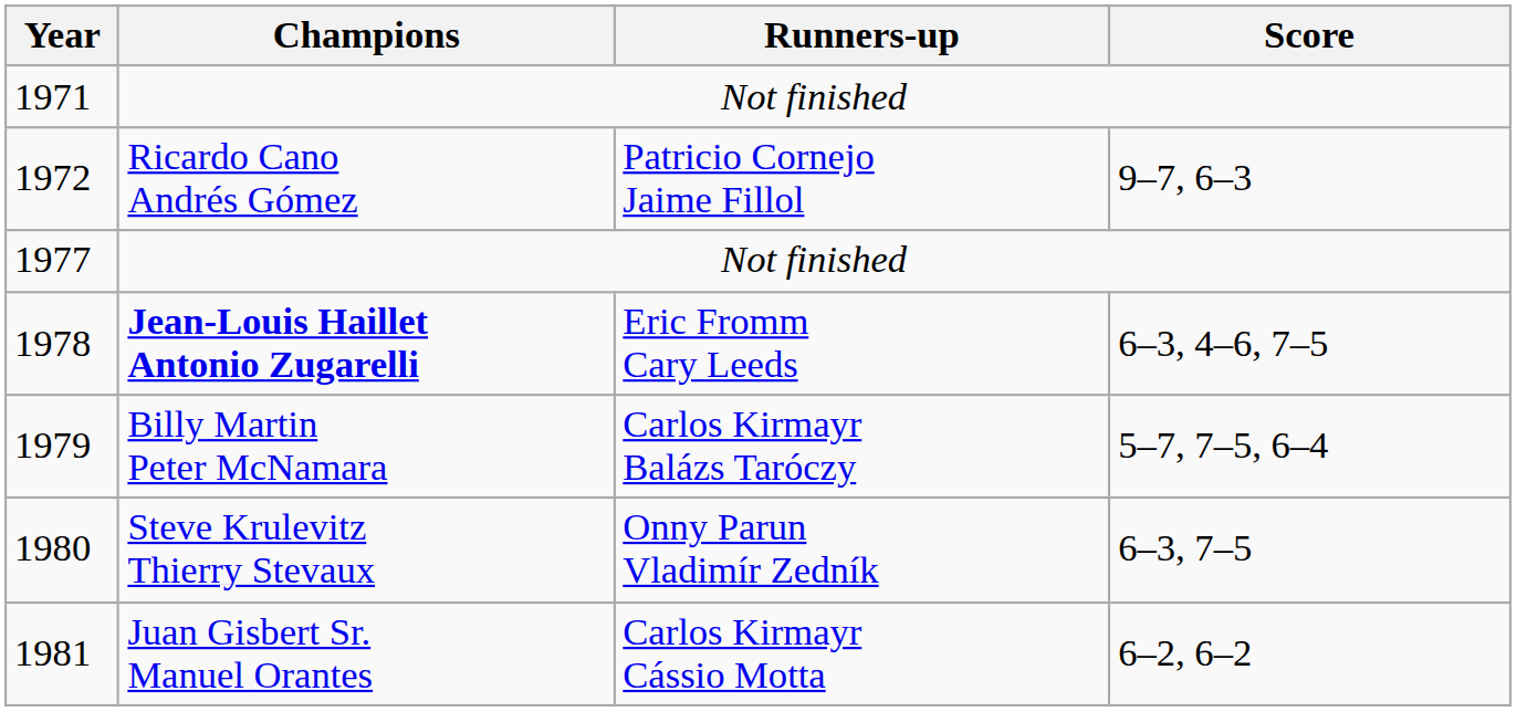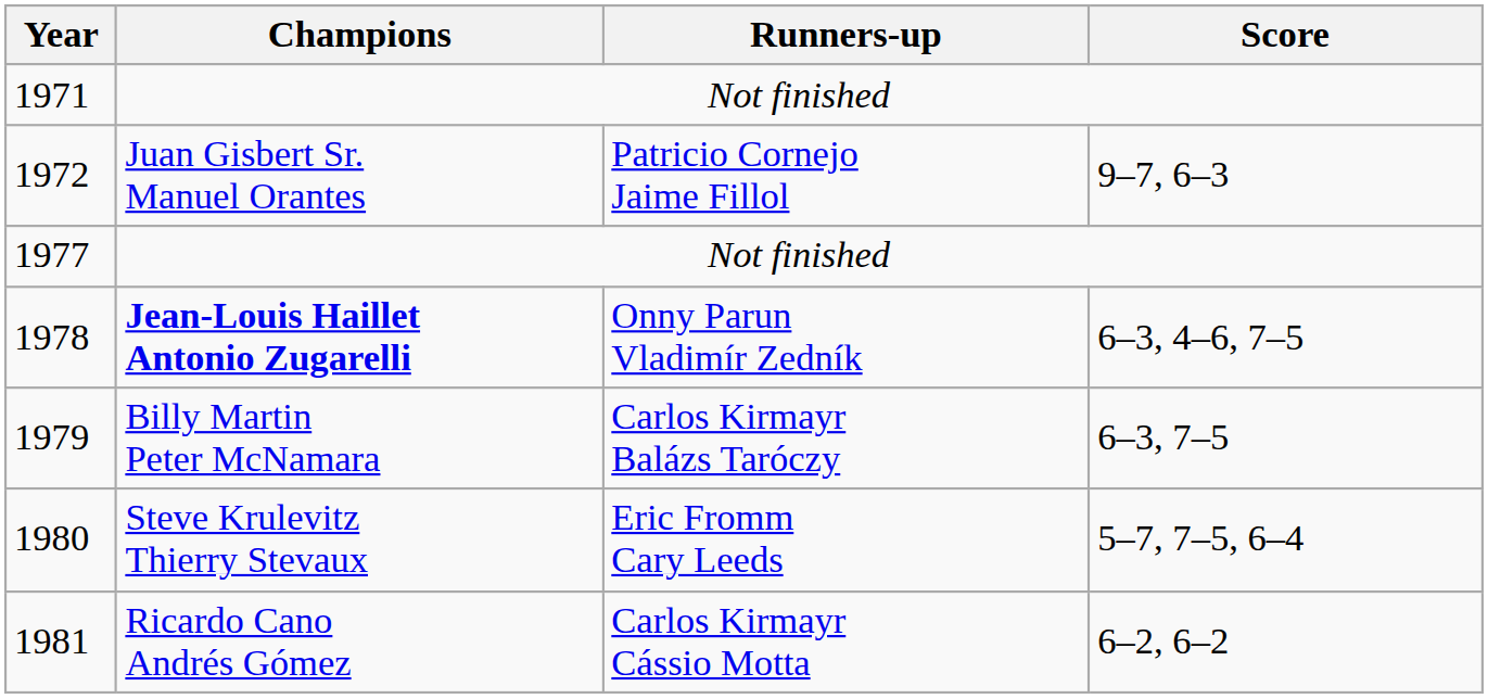1972 | Champions: Ricardo Cano Andrés Gómez -> Juan Gisbert Sr. Manuel Orantes
1978 | Runners-up: Eric Fromm Cary Leeds -> Onny Parun Vladimír Zedník
1979 | Score: 5–7, 7–5, 6–4 -> 6–3, 7–5
1980 | Runners-up: Onny Parun Vladimír Zedník -> Eric Fromm Cary Leeds
1980 | Score: 6–3, 7–5 -> 5–7, 7–5, 6–4
1981 | Champions: Juan Gisbert Sr. Manuel Orantes -> Ricardo Cano Andrés Gómez
